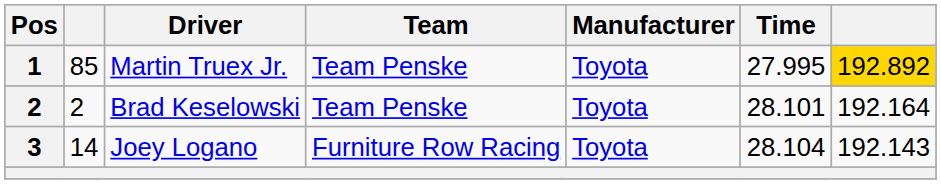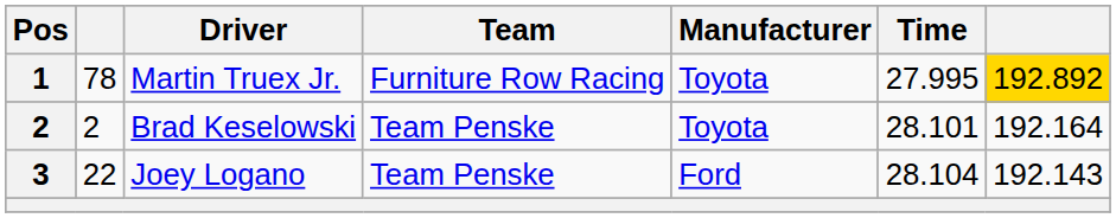Martin Truex Jr. | column 2: 85 -> 78
Martin Truex Jr. | Team: Team Penske -> Furniture Row Racing
Joey Logano | column 2: 14 -> 22
Joey Logano | Team: Furniture Row Racing -> Team Penske
Joey Logano | Manufacturer: Toyota -> Ford
